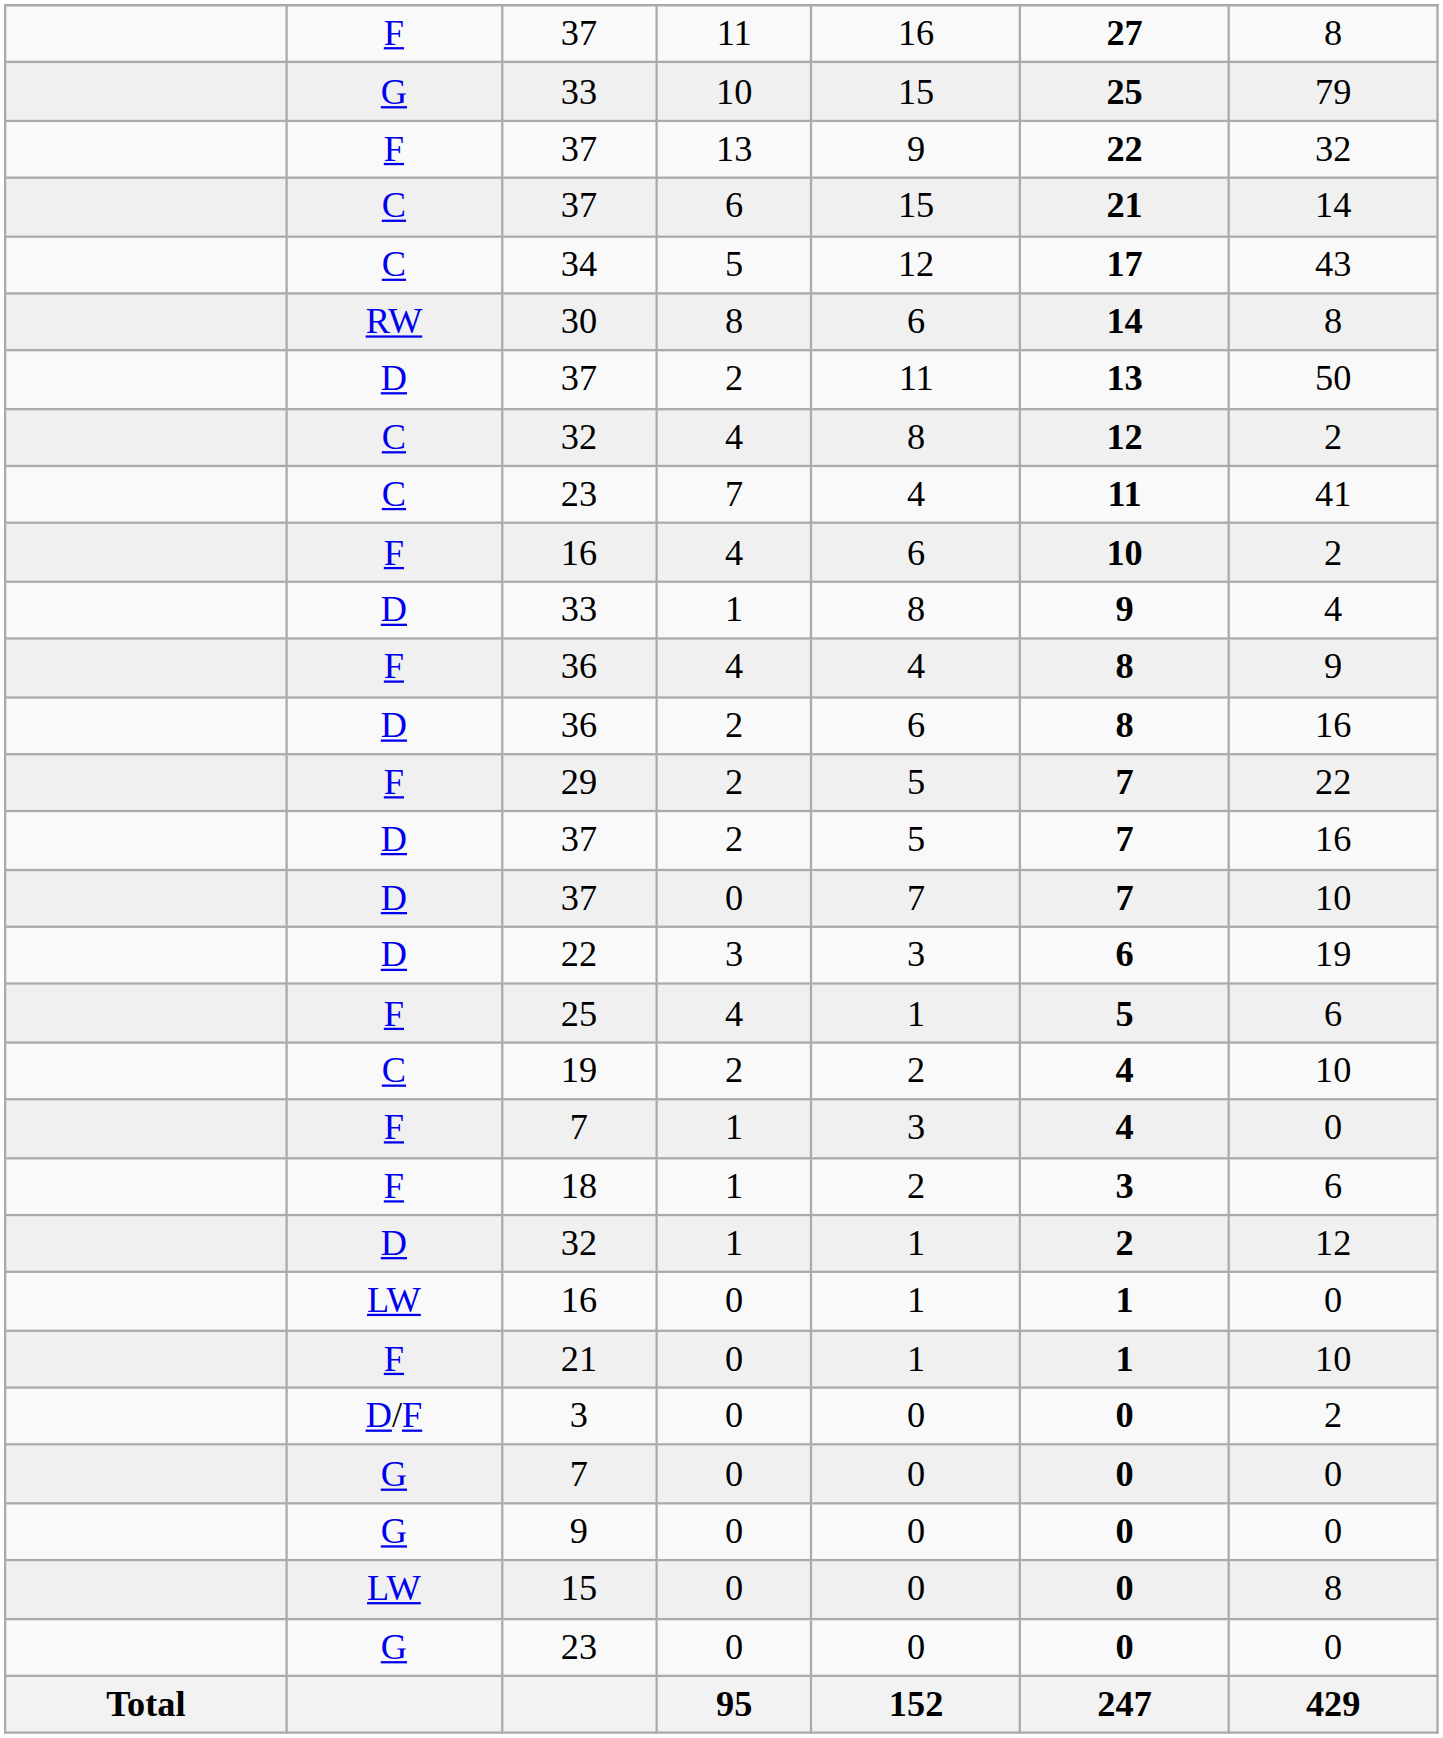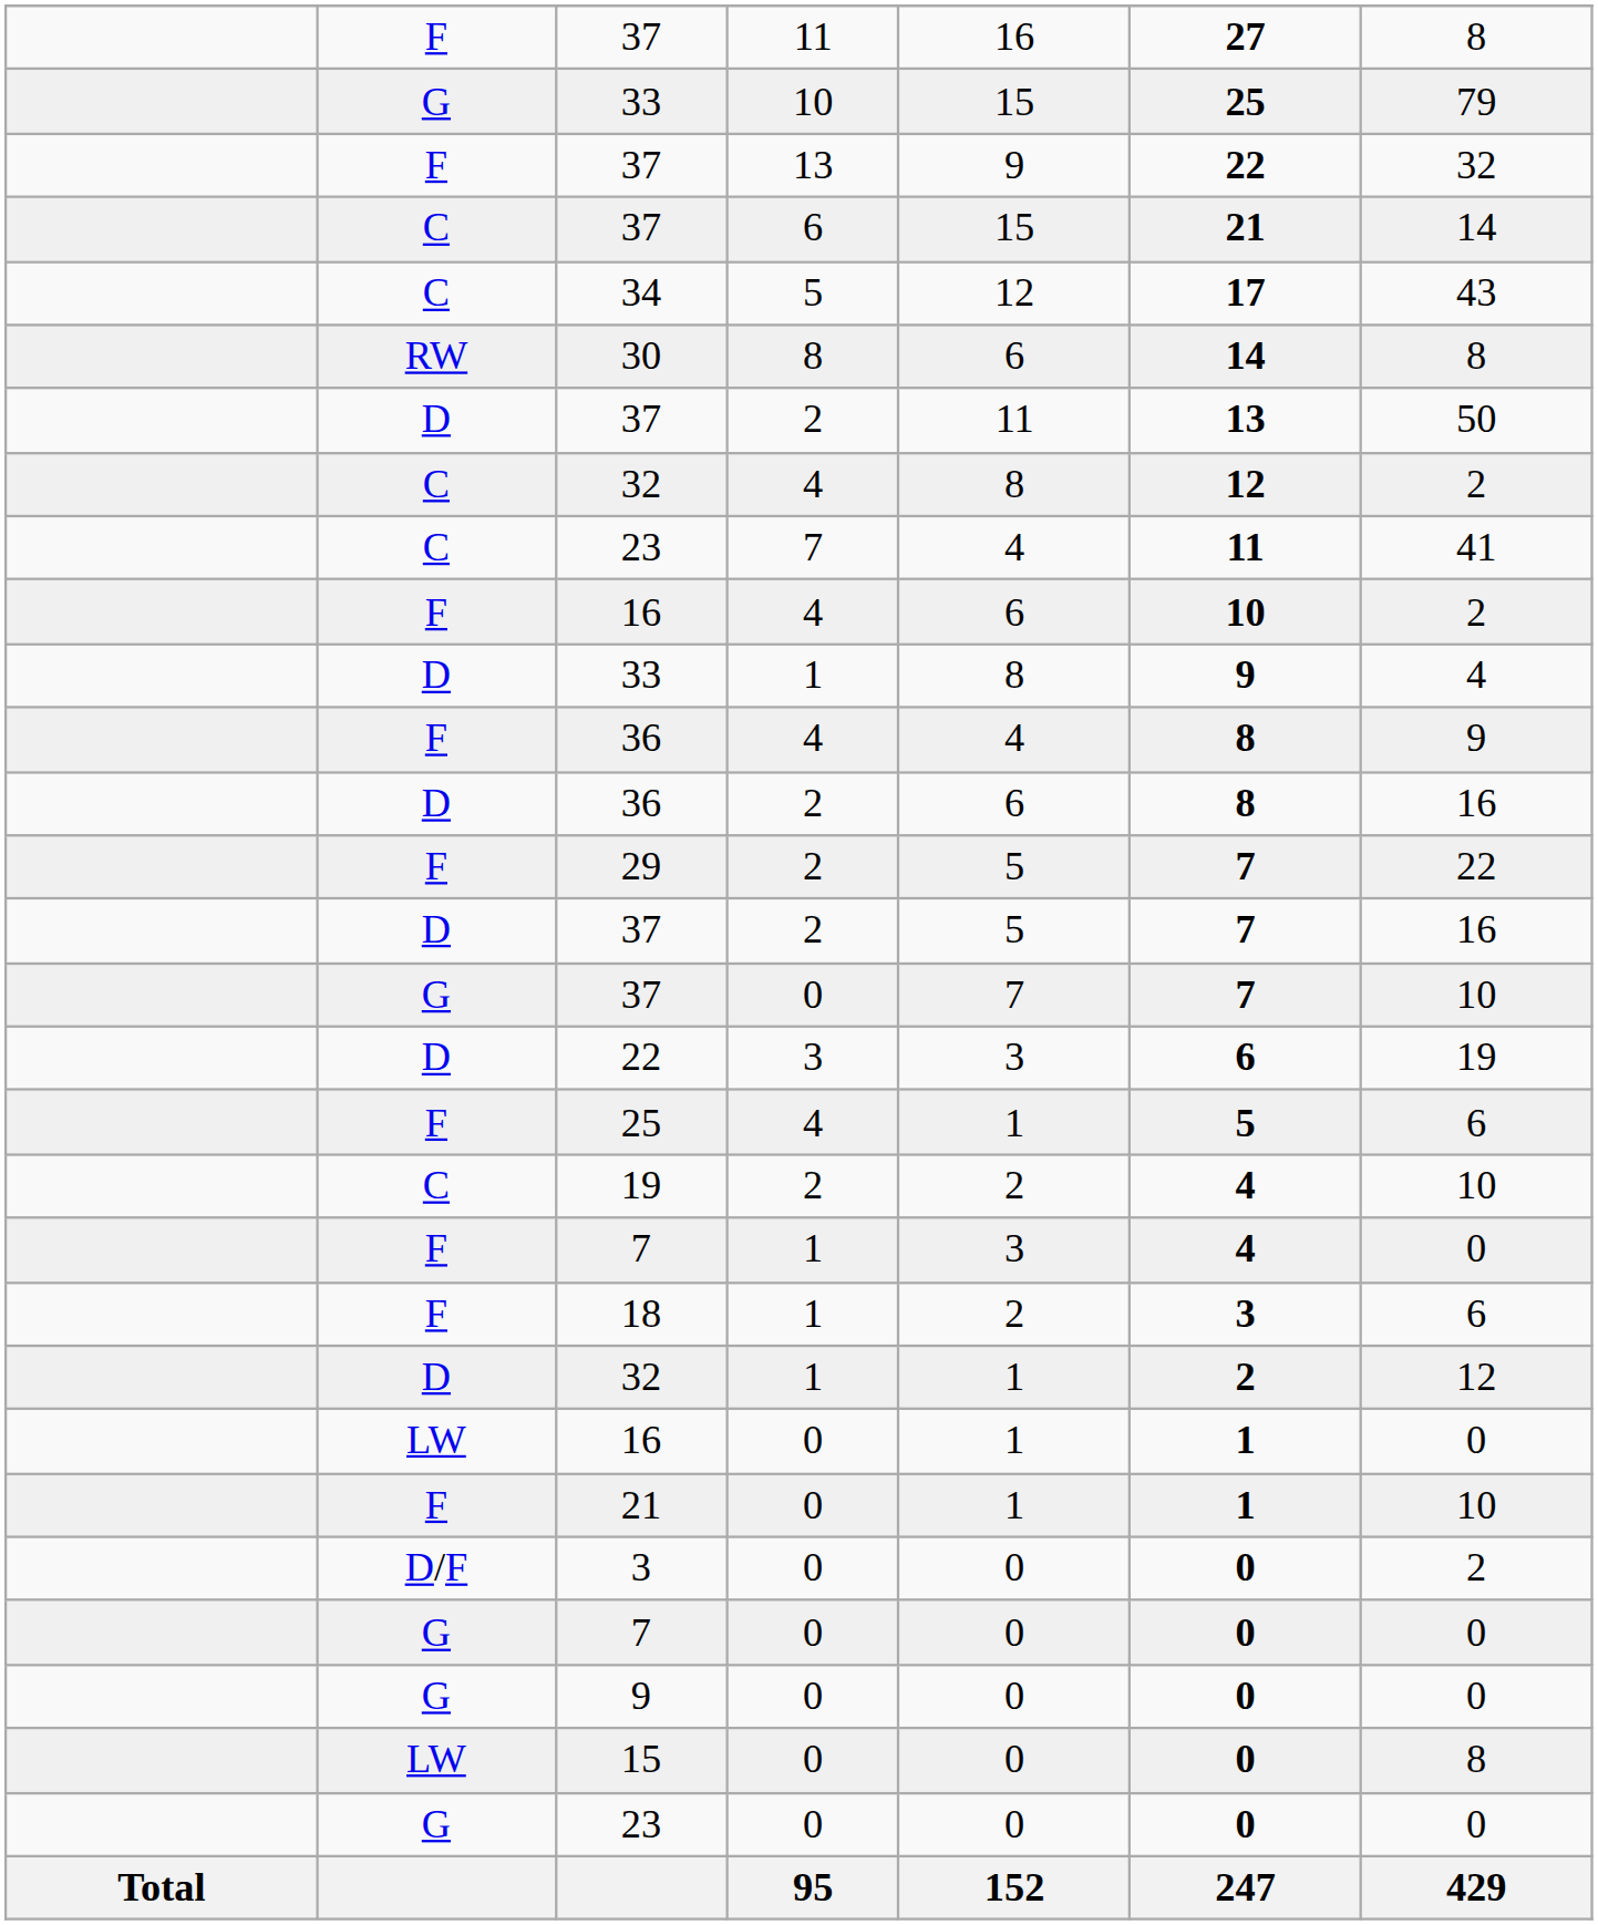37 / 0 | column 2: D -> G
